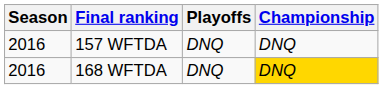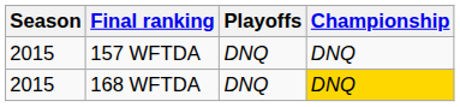157 WFTDA | Season: 2016 -> 2015
168 WFTDA | Season: 2016 -> 2015
